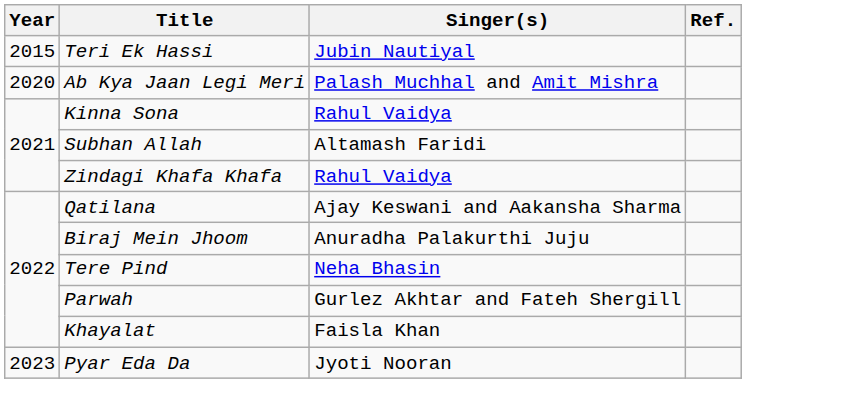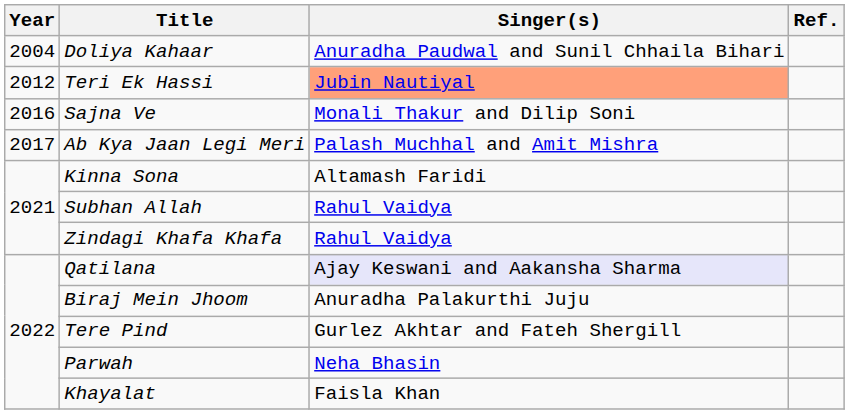+ row: 2004 | Doliya Kahaar | Anuradha Paudwal and Sunil Chhaila Bihari
Teri Ek Hassi | Year: 2015 -> 2012
Teri Ek Hassi | Singer(s): no background -> lightsalmon background
+ row: 2016 | Sajna Ve | Monali Thakur and Dilip Soni
Ab Kya Jaan Legi Meri | Year: 2020 -> 2017
Kinna Sona | Singer(s): Rahul Vaidya -> Altamash Faridi
Subhan Allah | Singer(s): Altamash Faridi -> Rahul Vaidya
Qatilana | Singer(s): no background -> lavender background
Tere Pind | Singer(s): Neha Bhasin -> Gurlez Akhtar and Fateh Shergill
Parwah | Singer(s): Gurlez Akhtar and Fateh Shergill -> Neha Bhasin
- row: 2023 | Pyar Eda Da | Jyoti Nooran
